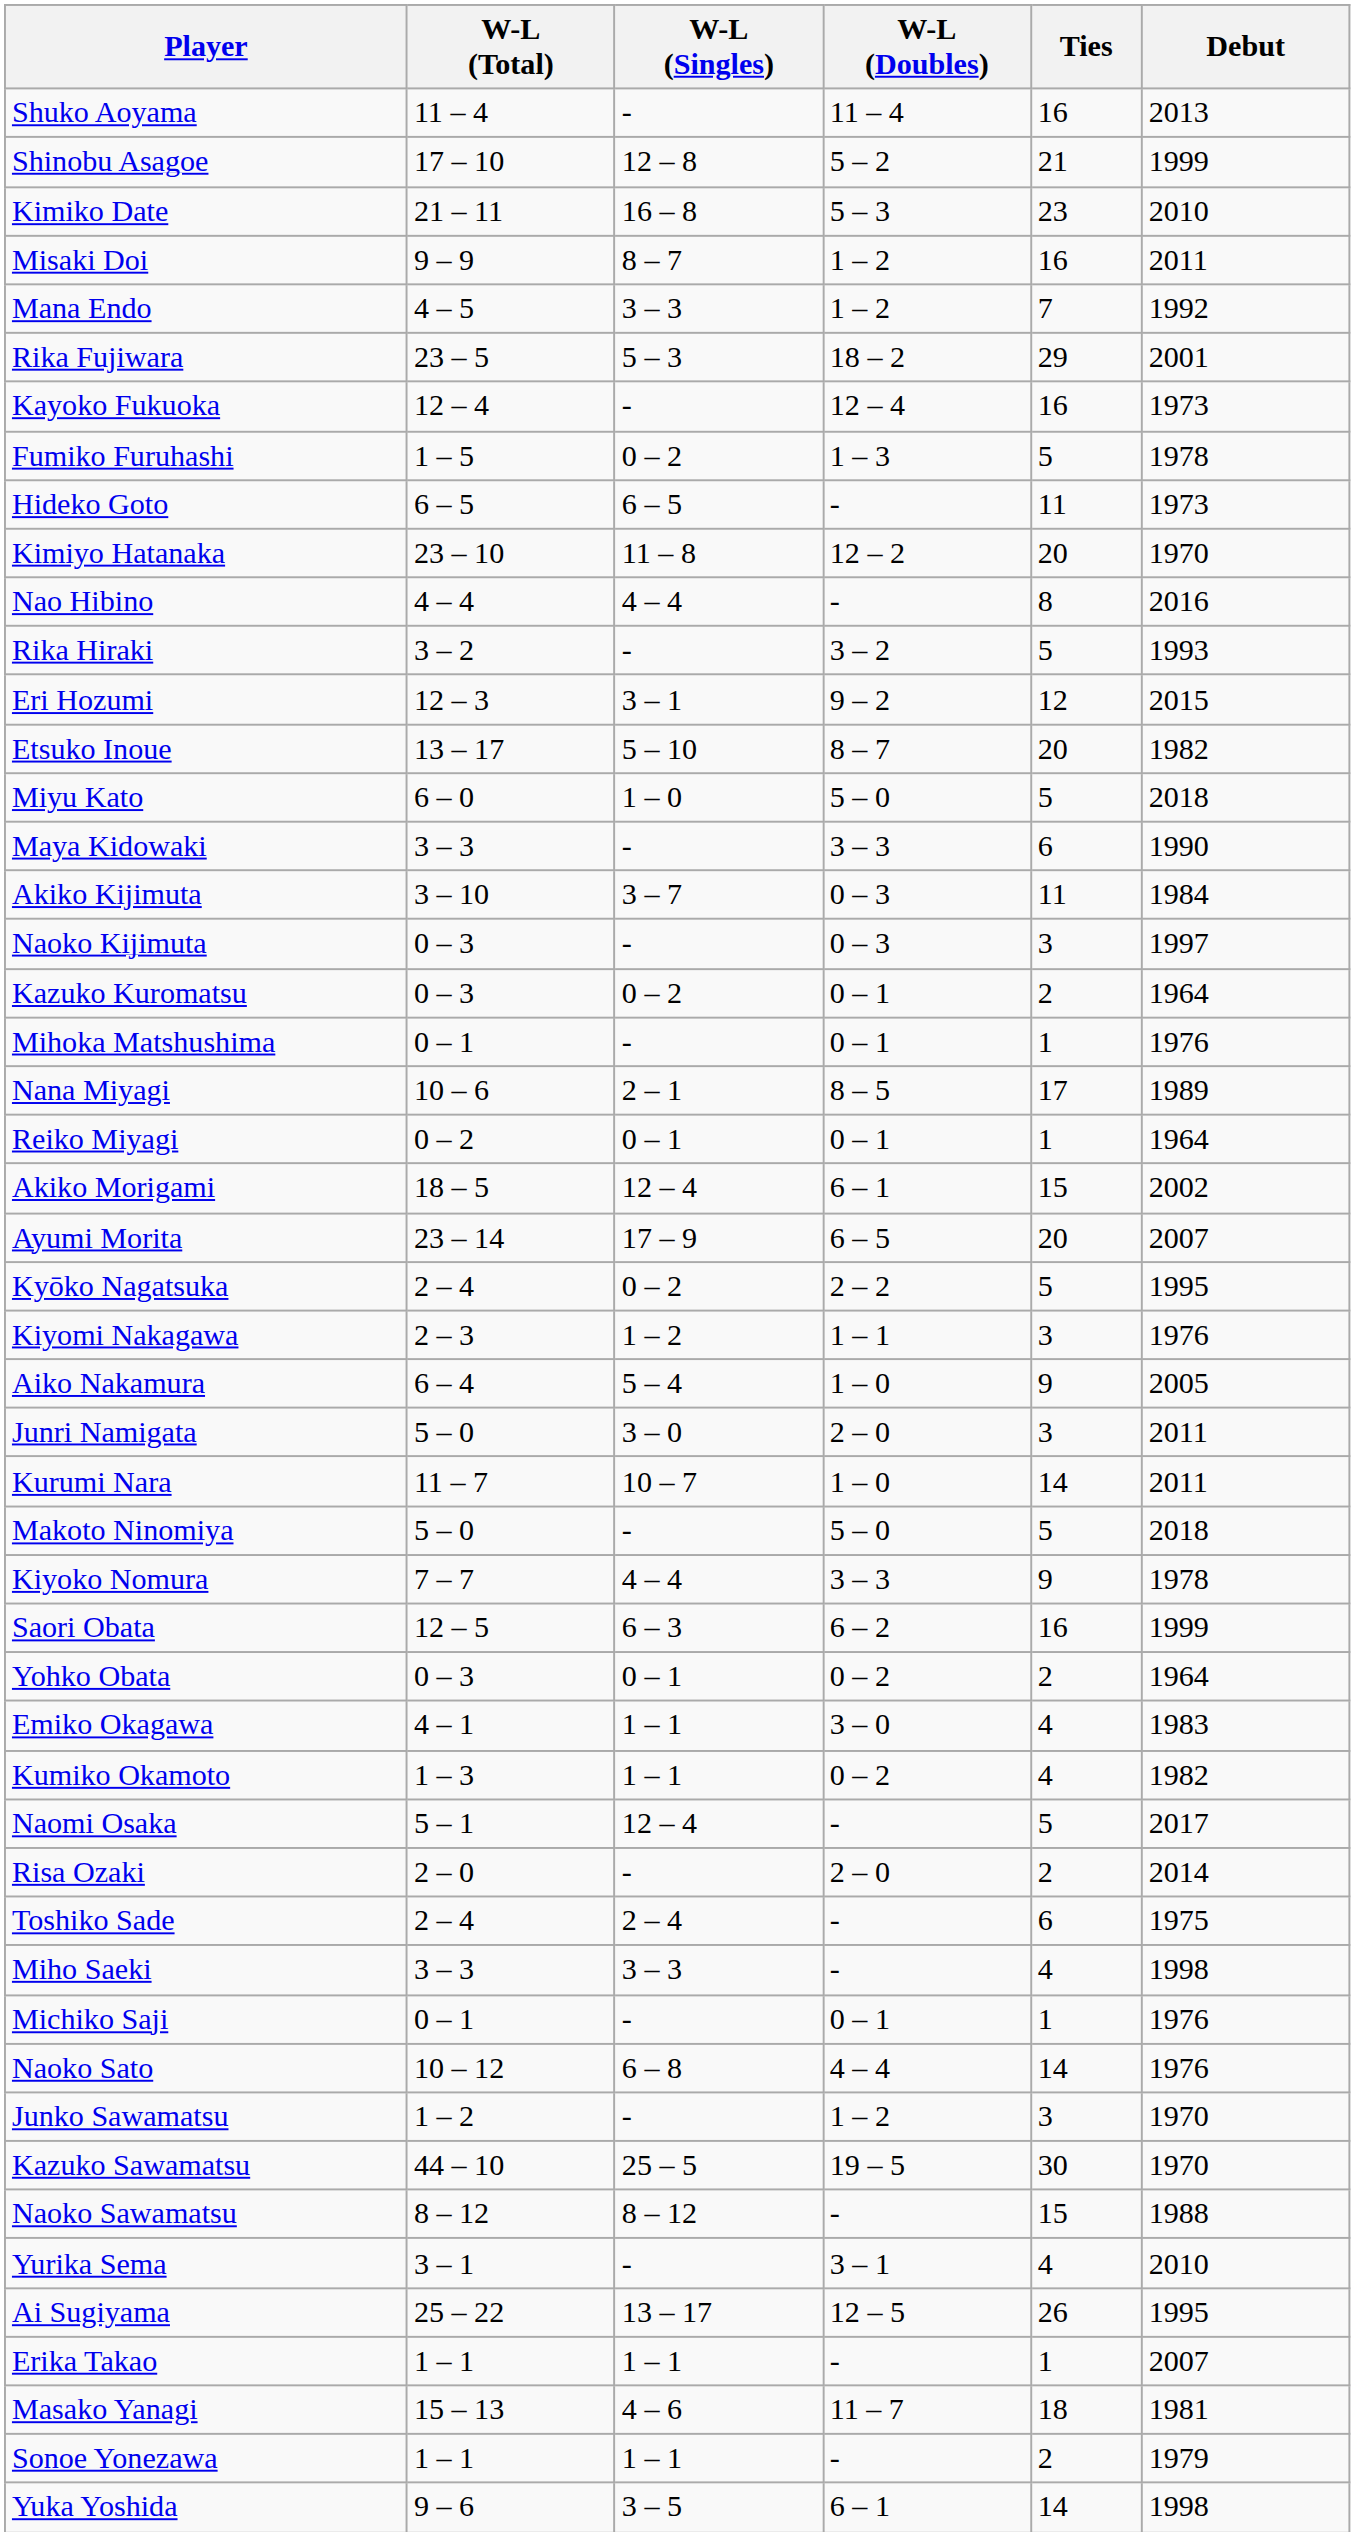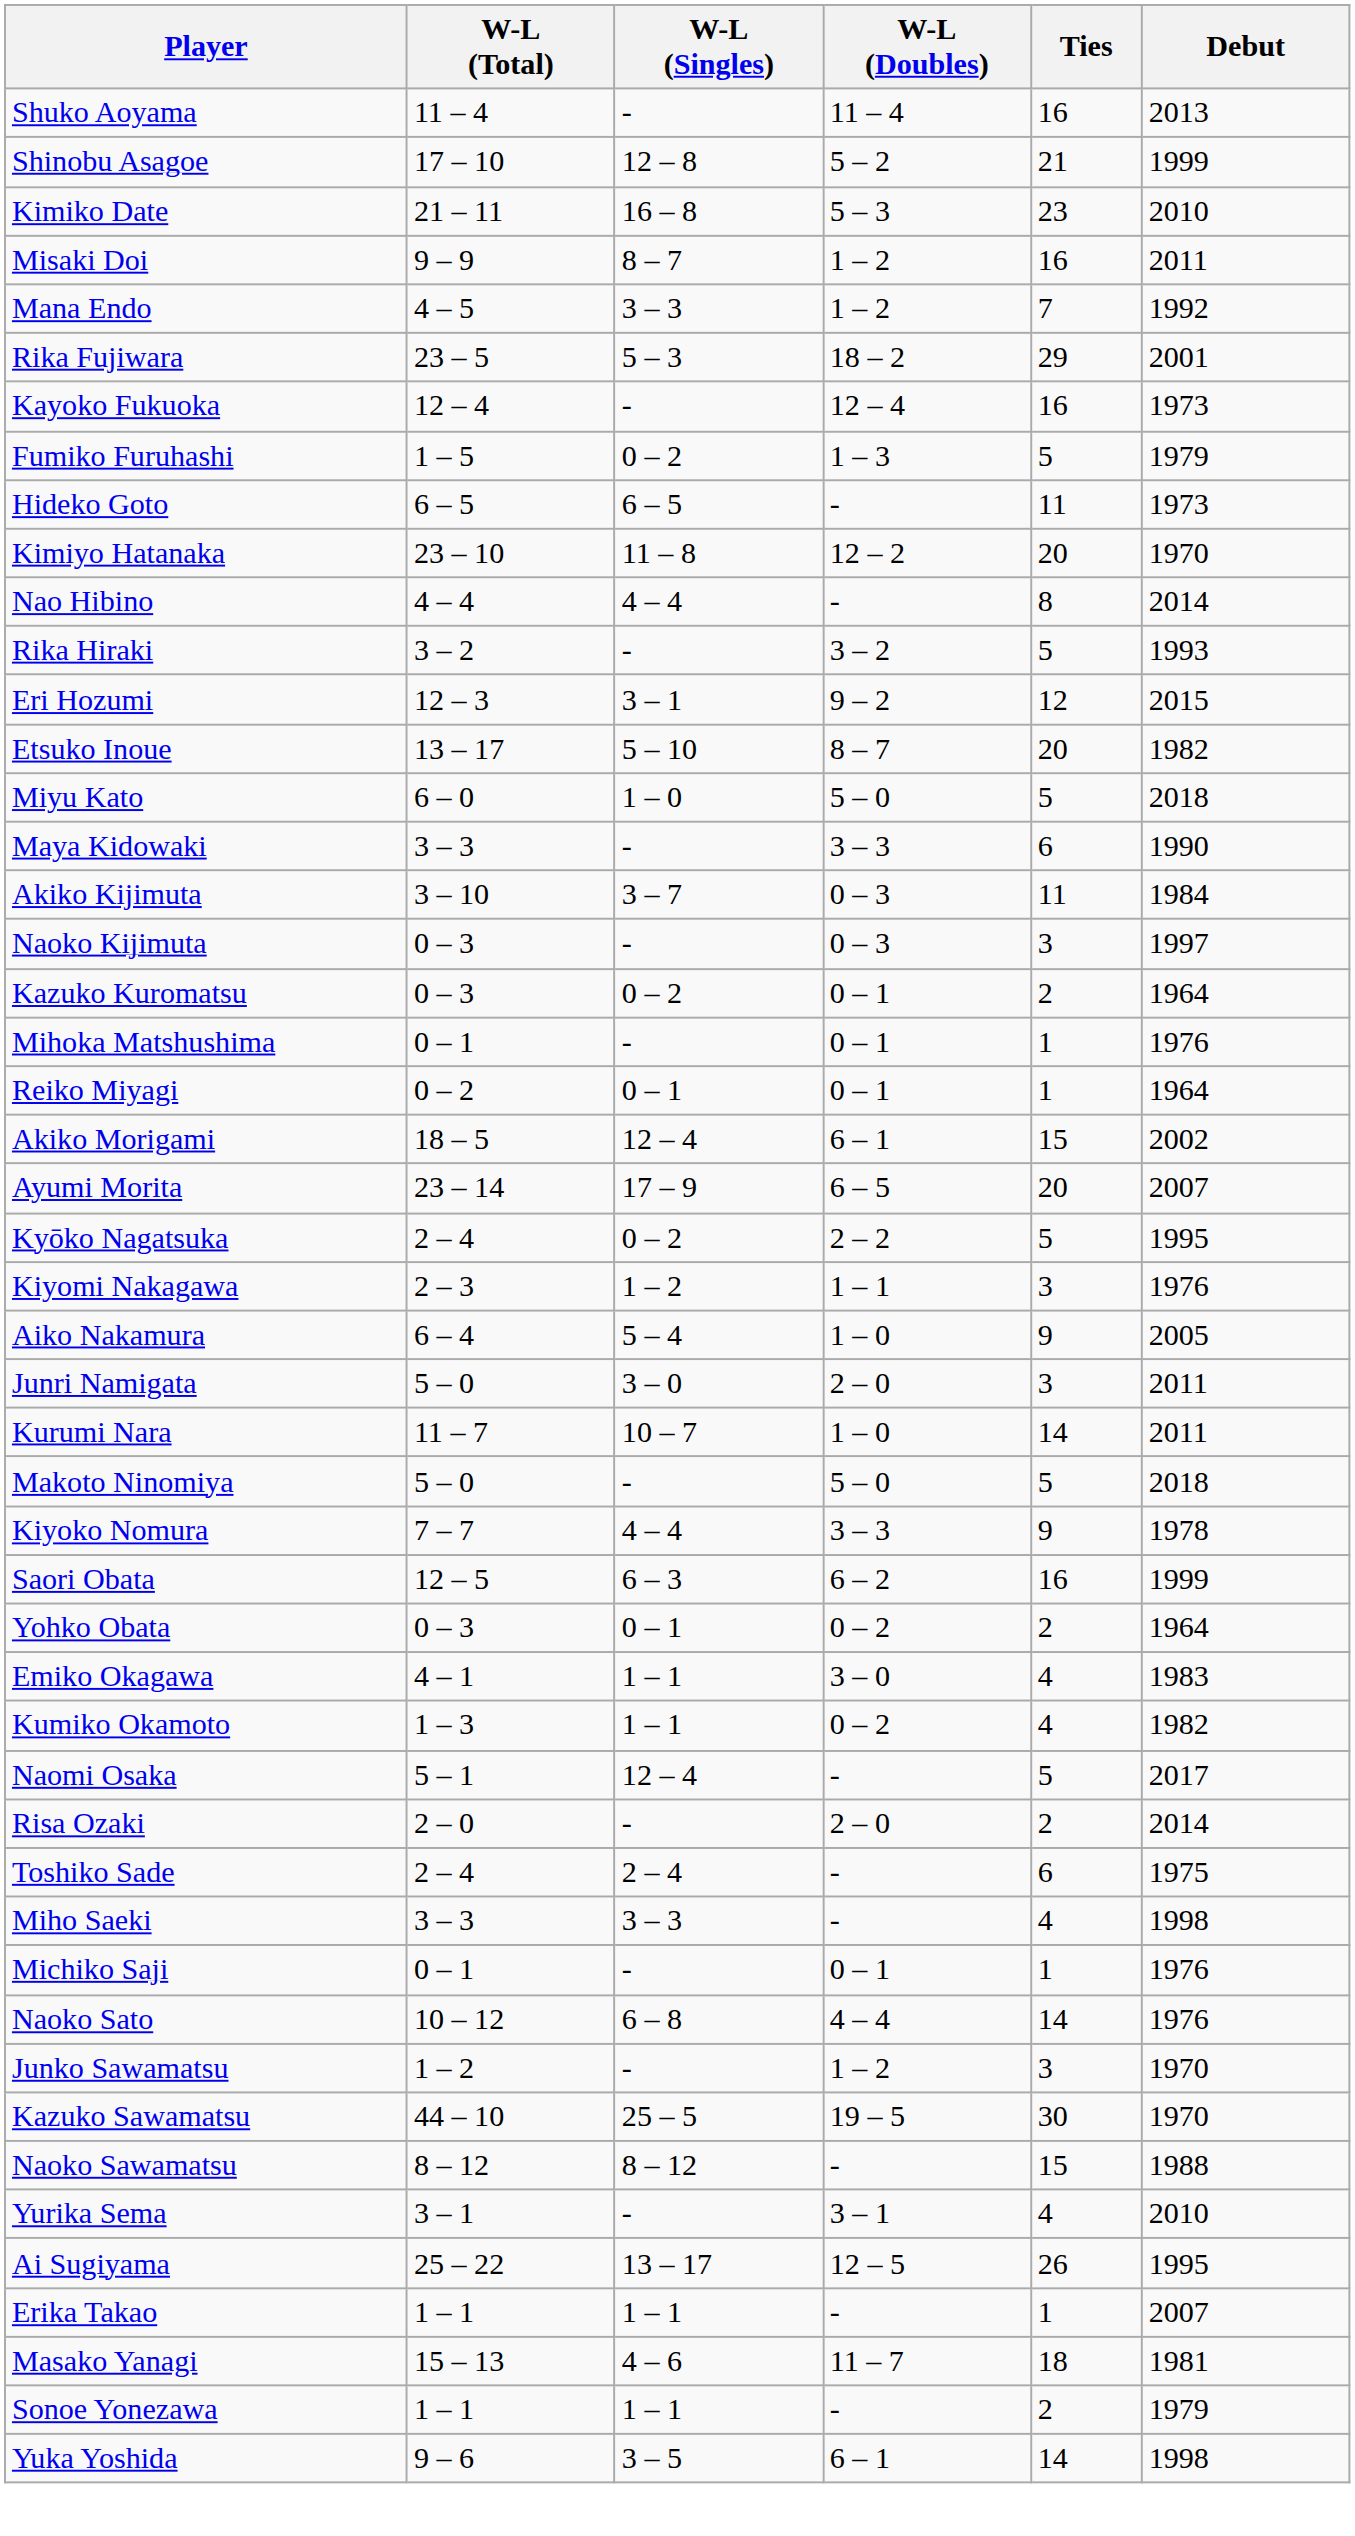Fumiko Furuhashi | Debut: 1978 -> 1979
Nao Hibino | Debut: 2016 -> 2014
- row: Nana Miyagi | 10 – 6 | 2 – 1 | 8 – 5 | 17 | 1989
